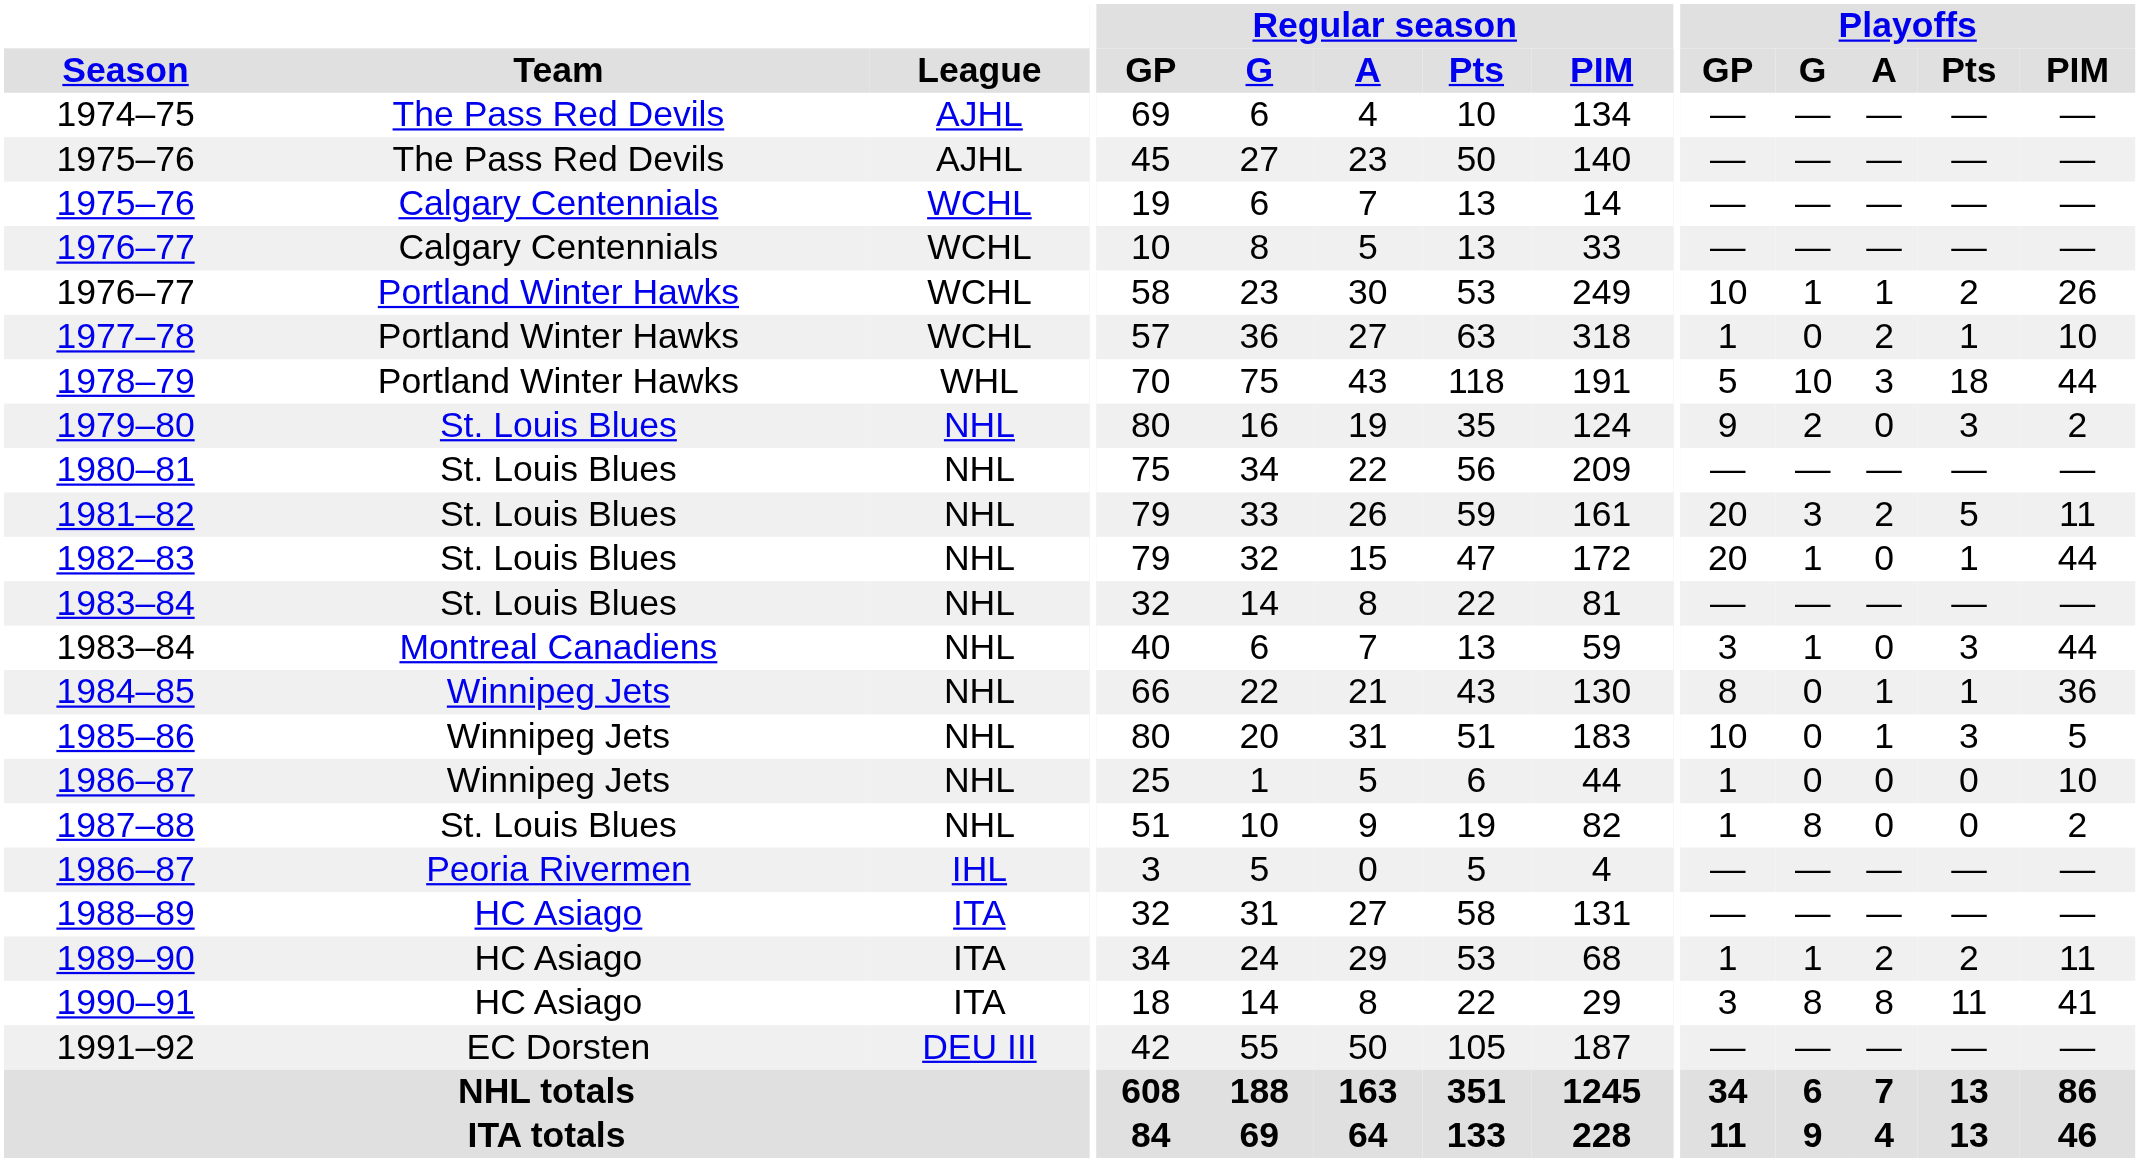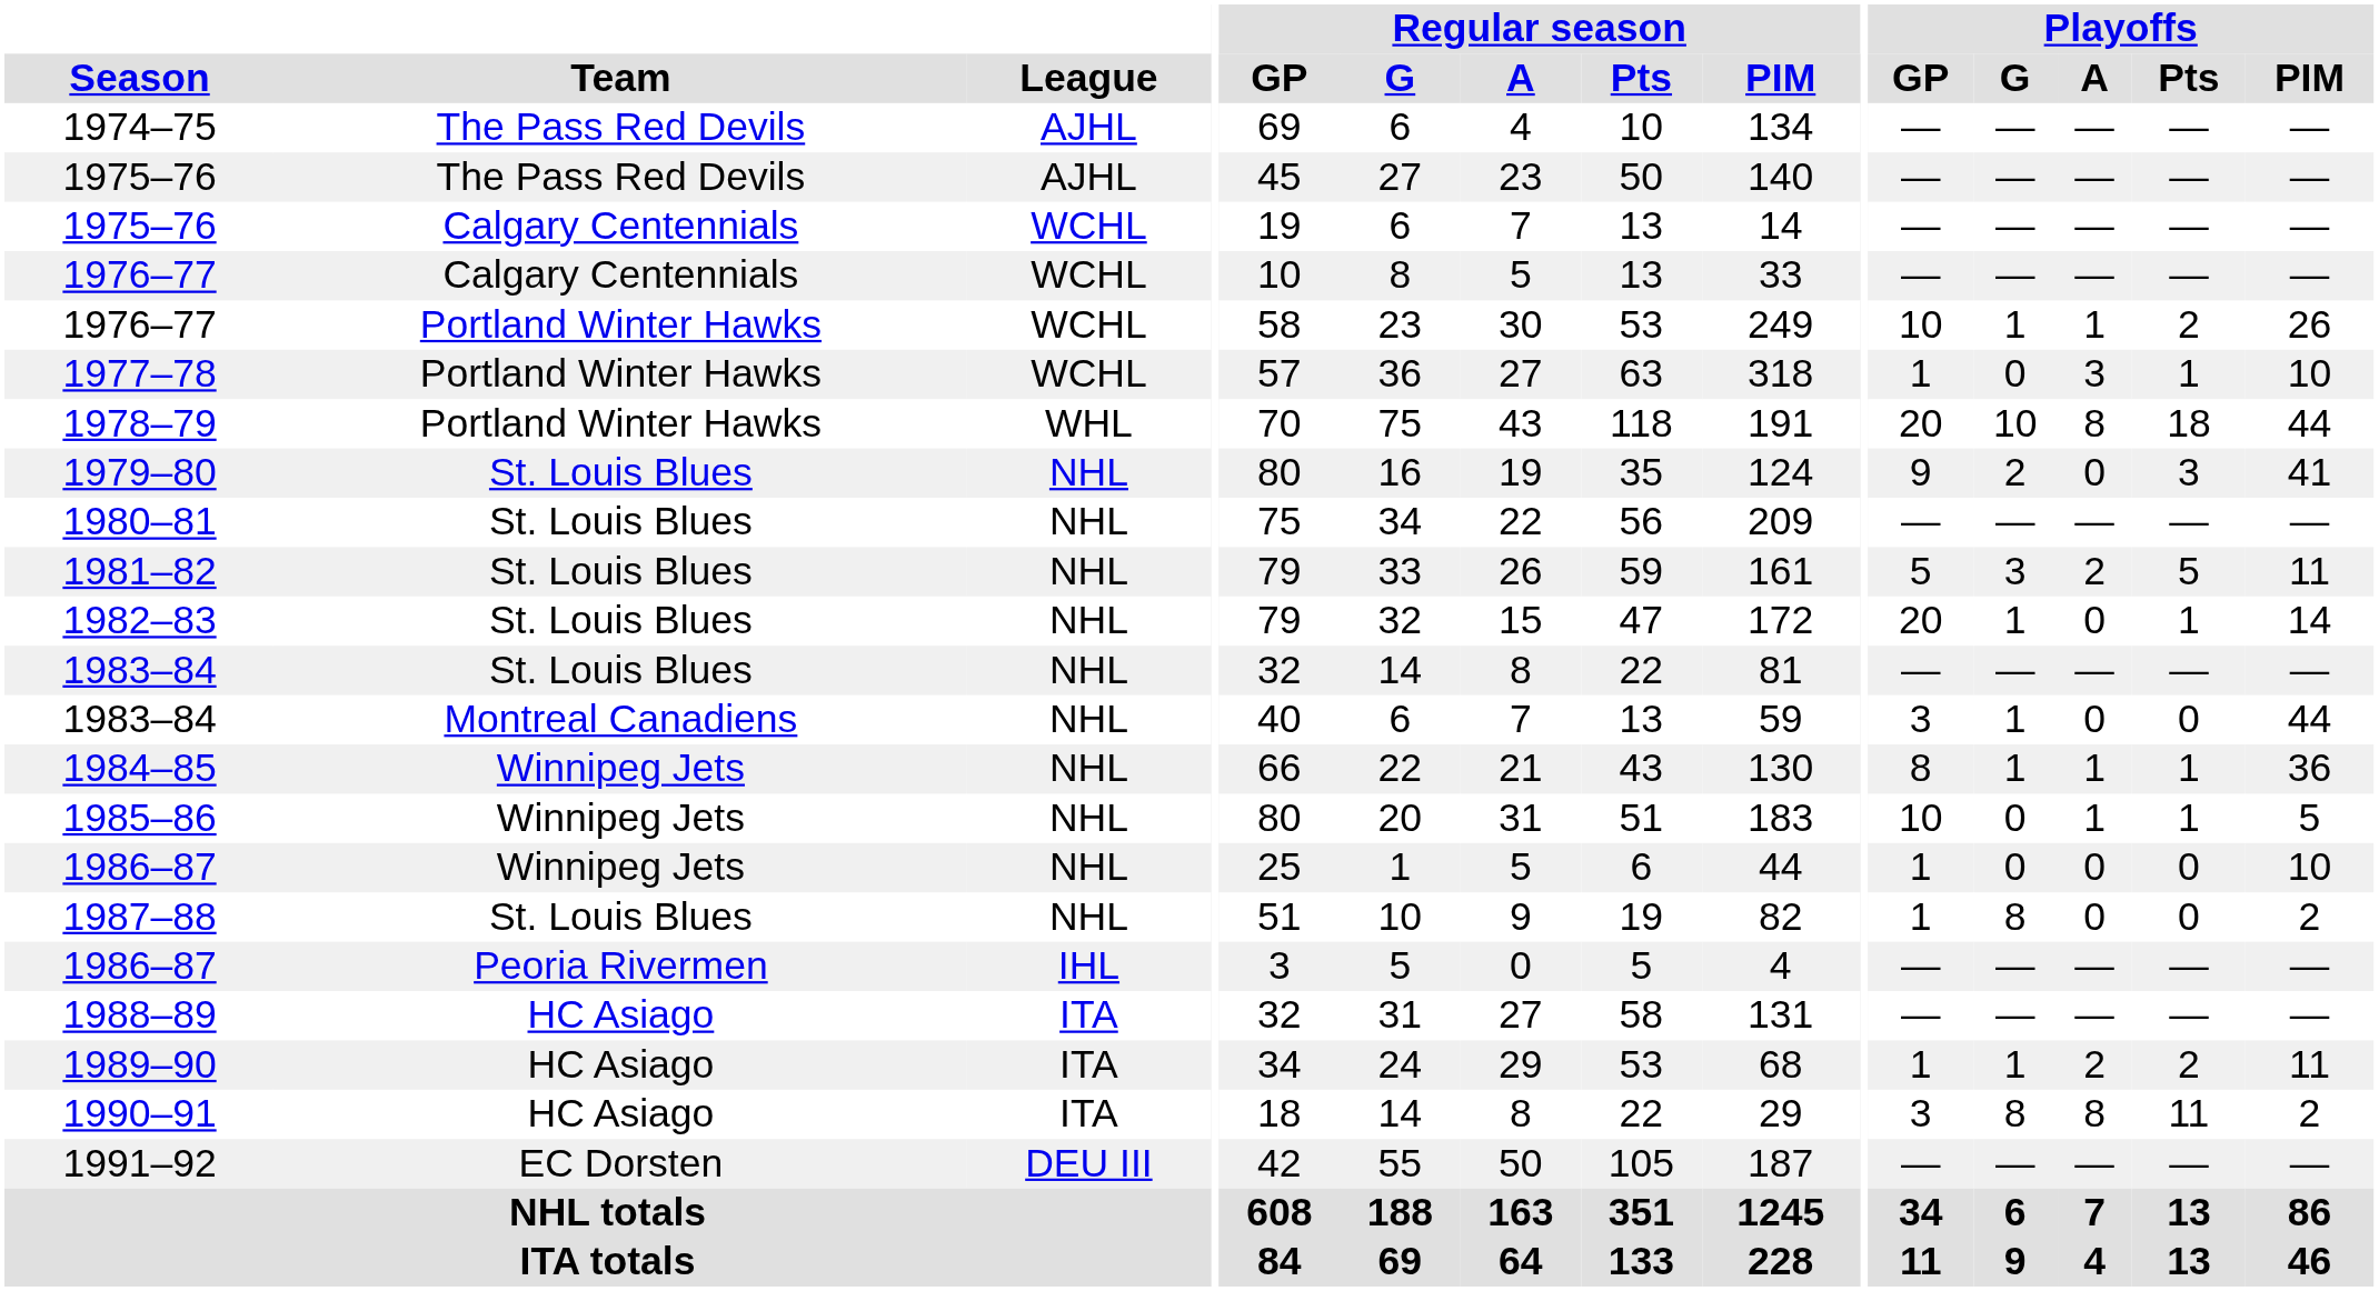1977–78 | Playoffs / A: 2 -> 3
1978–79 | Playoffs / GP: 5 -> 20
1978–79 | Playoffs / A: 3 -> 8
1979–80 | Playoffs / PIM: 2 -> 41
1981–82 | Playoffs / GP: 20 -> 5
1982–83 | Playoffs / PIM: 44 -> 14
1983–84 / Montreal Canadiens | Playoffs / Pts: 3 -> 0
1984–85 | Playoffs / G: 0 -> 1
1985–86 | Playoffs / Pts: 3 -> 1
1990–91 | Playoffs / PIM: 41 -> 2
